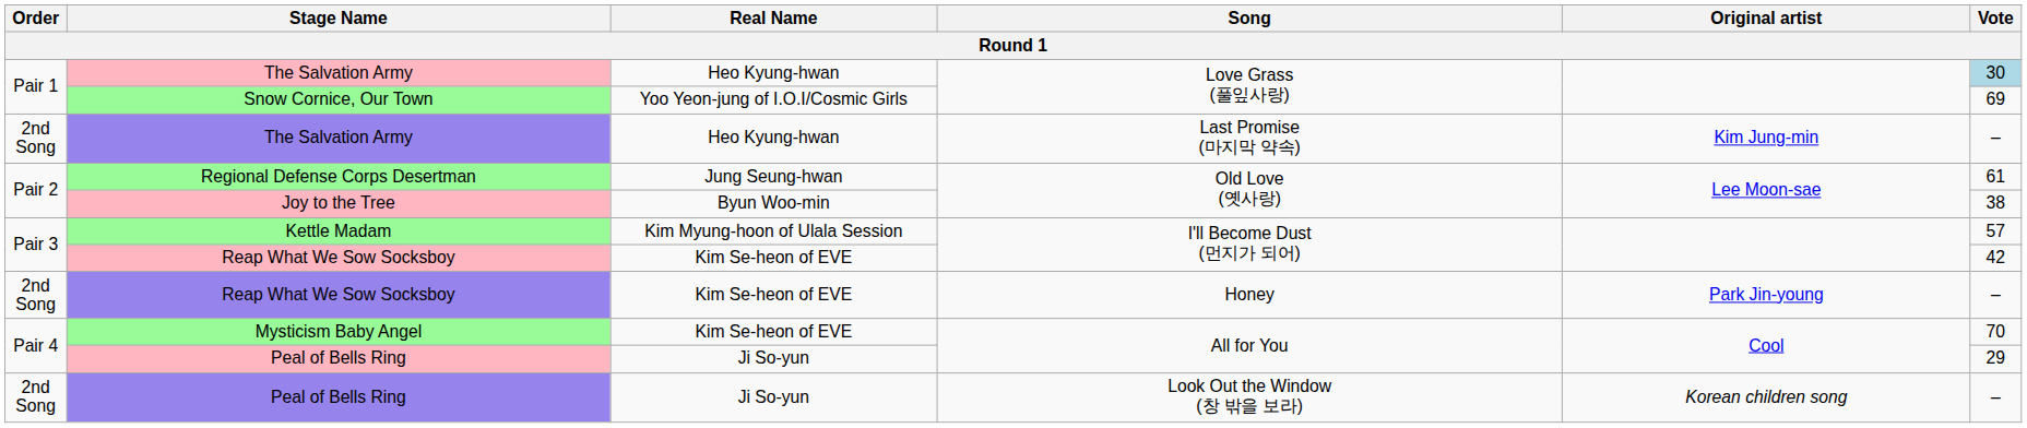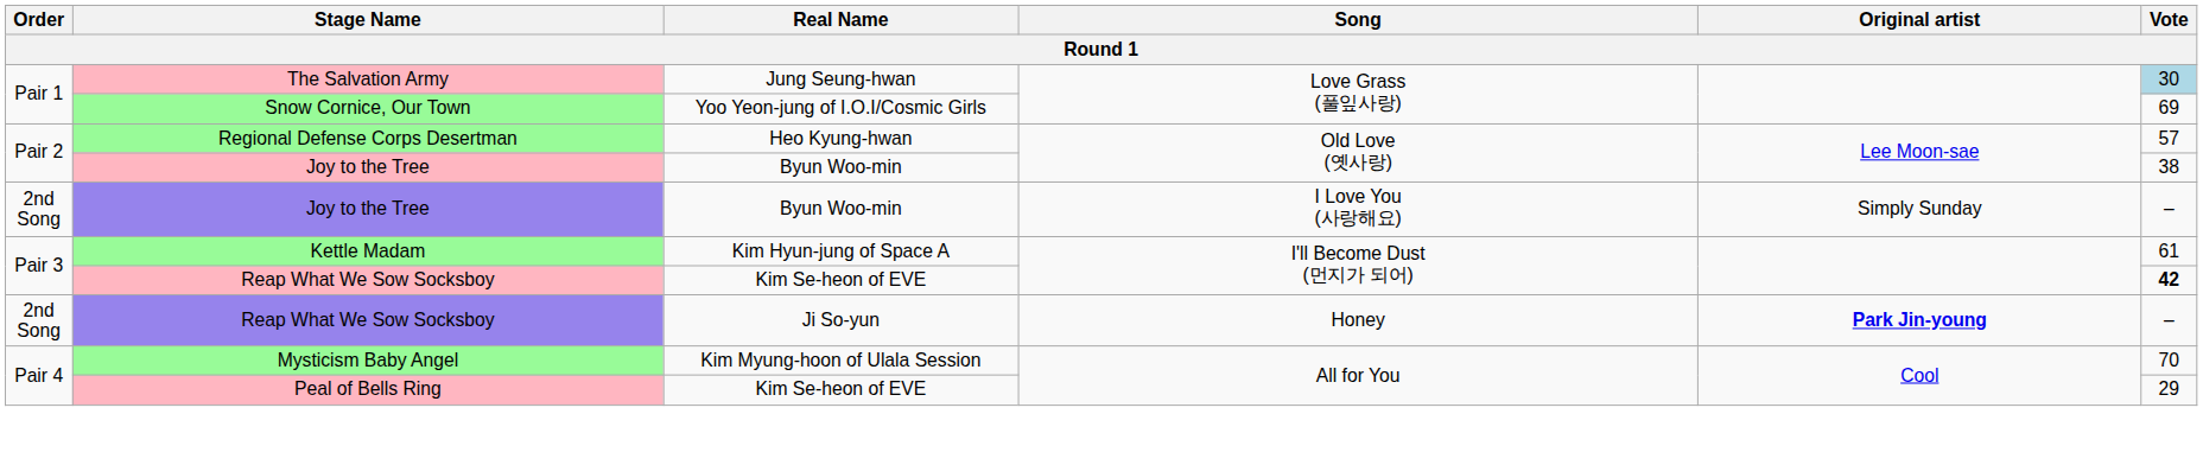The Salvation Army / Love Grass (풀잎사랑) | Real Name: Heo Kyung-hwan -> Jung Seung-hwan
- row: 2nd Song | The Salvation Army | Heo Kyung-hwan | Last Promise (마지막 약속) | Kim Jung-min | –
Regional Defense Corps Desertman | Real Name: Jung Seung-hwan -> Heo Kyung-hwan
Regional Defense Corps Desertman | Vote: 61 -> 57
+ row: 2nd Song | Joy to the Tree | Byun Woo-min | I Love You (사랑해요) | Simply Sunday | –
Kettle Madam | Real Name: Kim Myung-hoon of Ulala Session -> Kim Hyun-jung of Space A
Kettle Madam | Vote: 57 -> 61
Reap What We Sow Socksboy / I'll Become Dust (먼지가 되어) | Vote: normal -> bold
Reap What We Sow Socksboy / Honey | Real Name: Kim Se-heon of EVE -> Ji So-yun
Reap What We Sow Socksboy / Honey | Original artist: normal -> bold
Mysticism Baby Angel | Real Name: Kim Se-heon of EVE -> Kim Myung-hoon of Ulala Session
Peal of Bells Ring / All for You | Real Name: Ji So-yun -> Kim Se-heon of EVE
- row: 2nd Song | Peal of Bells Ring | Ji So-yun | Look Out the Window (창 밖을 보라) | Korean children song | –
